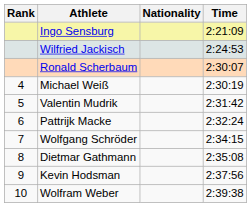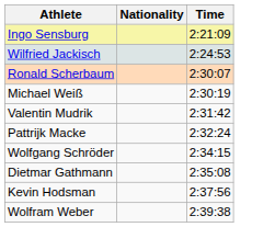- column: Rank | 4 | 5 | 6 | 7 | 8 | 9 | 10
